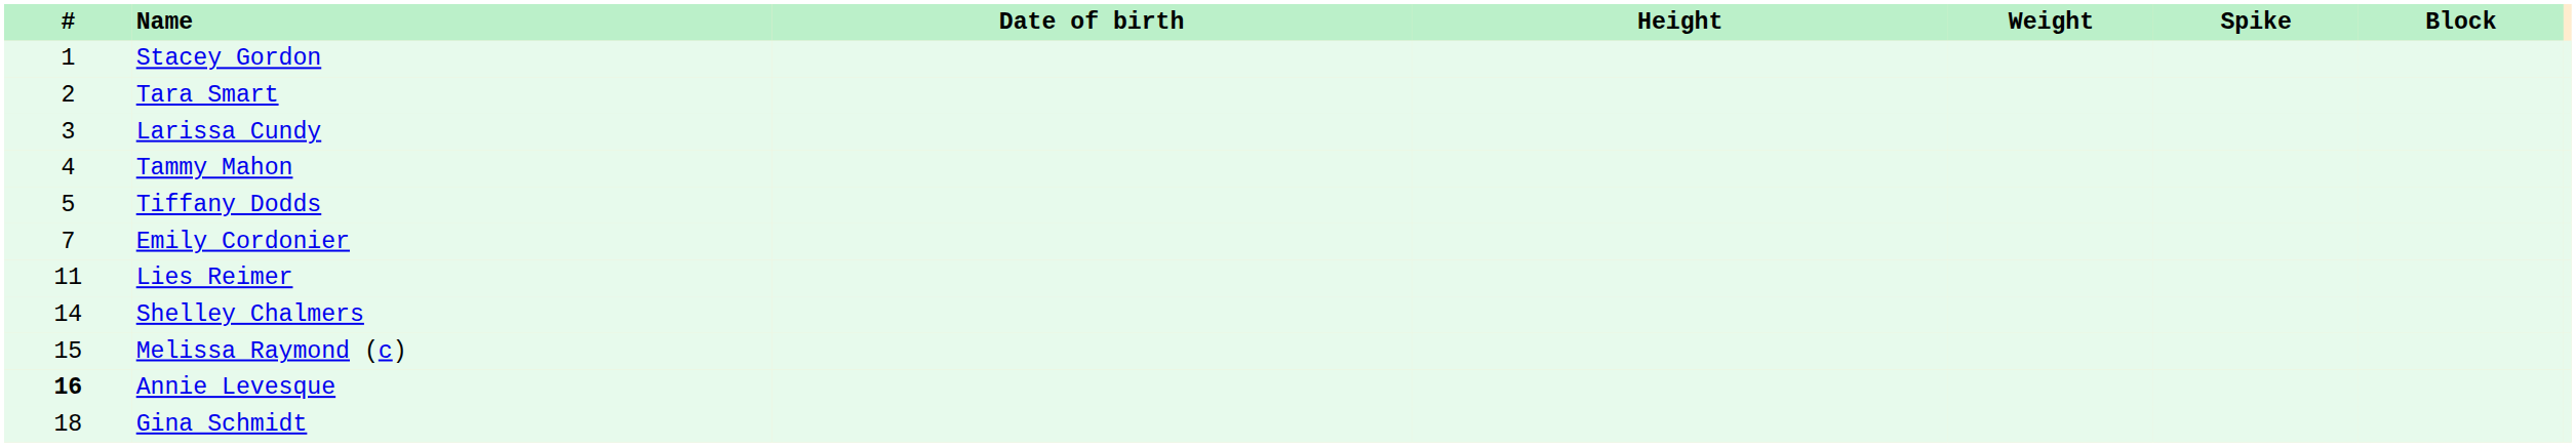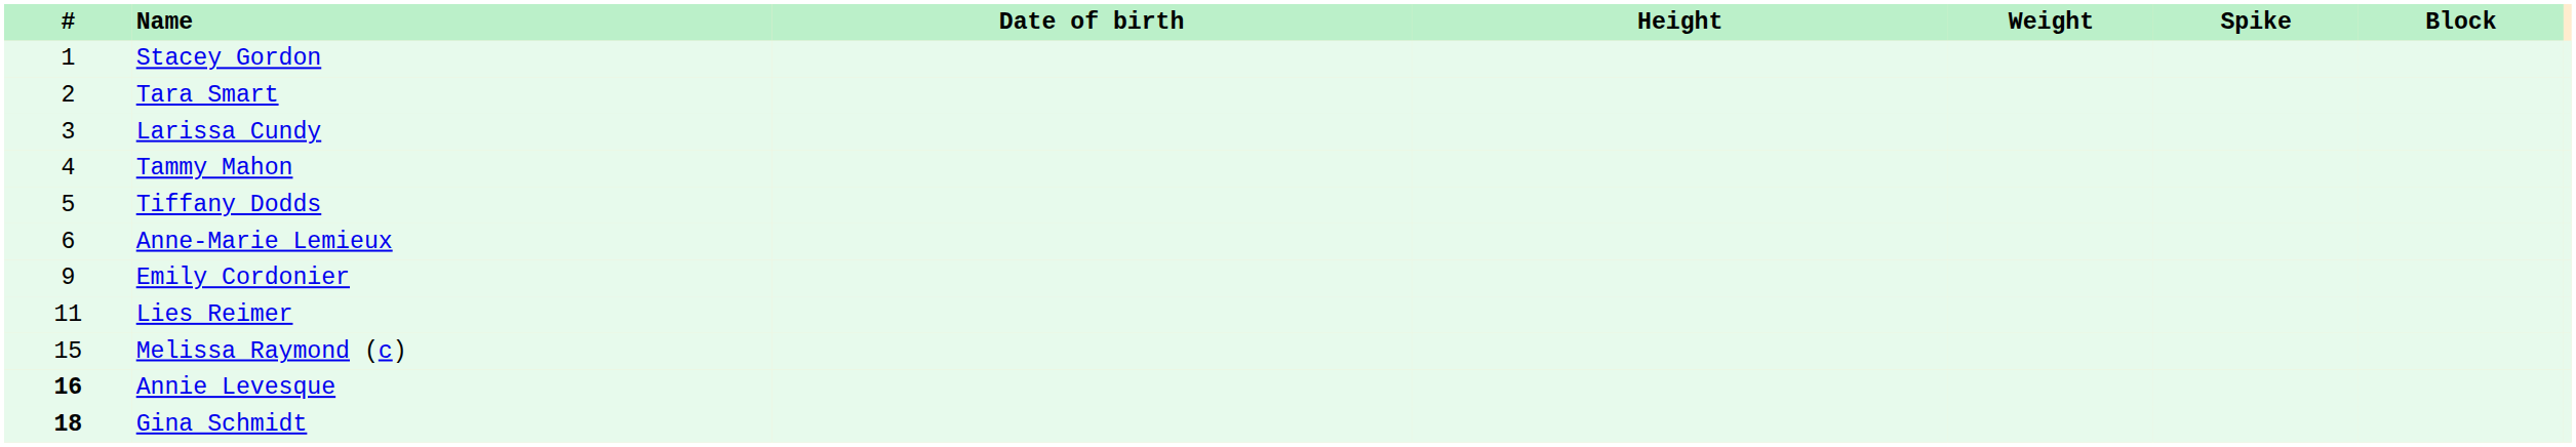+ row: 6 | Anne-Marie Lemieux
Emily Cordonier | #: 7 -> 9
- row: 14 | Shelley Chalmers
Gina Schmidt | #: normal -> bold
